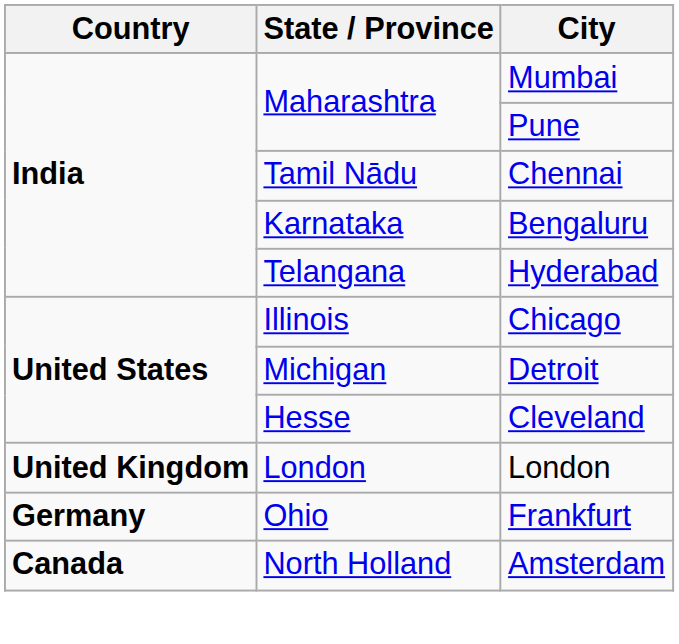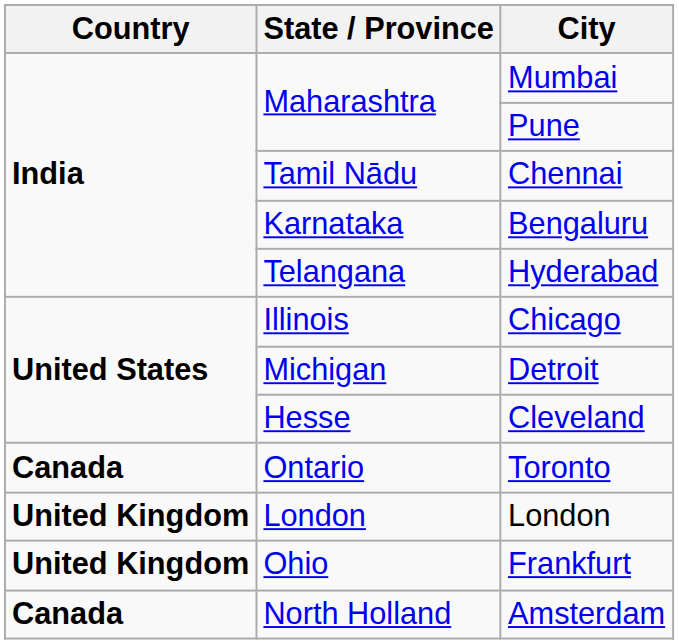+ row: Canada | Ontario | Toronto
Frankfurt | Country: Germany -> United Kingdom
